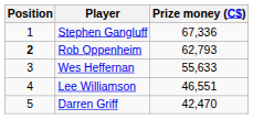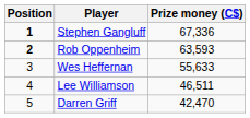Stephen Gangluff | Position: normal -> bold
Rob Oppenheim | Prize money (C$): 62,793 -> 63,593
Lee Williamson | Prize money (C$): 46,551 -> 46,511
